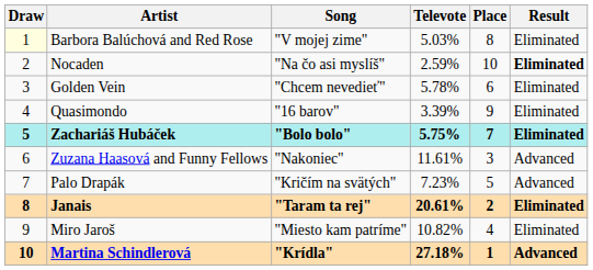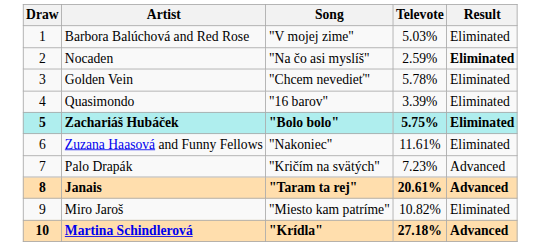- column: Place | 8 | 10 | 6 | 9 | 7 | 3 | 5 | 2 | 4 | 1
Barbora Balúchová and Red Rose | Draw: lightyellow background -> no background
Zuzana Haasová and Funny Fellows | Result: Advanced -> Eliminated
Janais | Result: Eliminated -> Advanced
